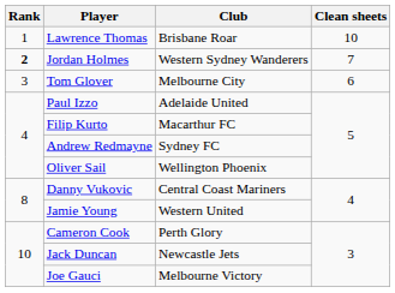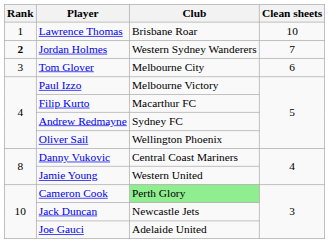Paul Izzo | Club: Adelaide United -> Melbourne Victory
Cameron Cook | Club: no background -> lightgreen background
Joe Gauci | Club: Melbourne Victory -> Adelaide United
